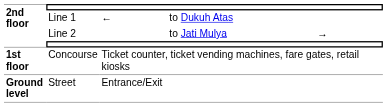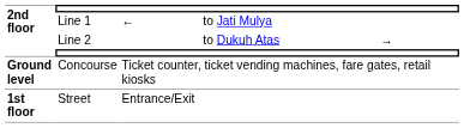Line 1 | column 4: to Dukuh Atas -> to Jati Mulya
Line 2 | column 4: to Jati Mulya -> to Dukuh Atas
Concourse | 2nd floor: 1st floor -> Ground level
Street | 2nd floor: Ground level -> 1st floor
